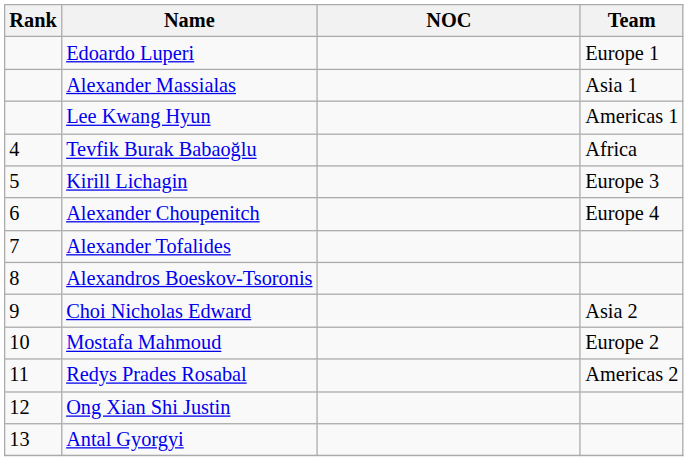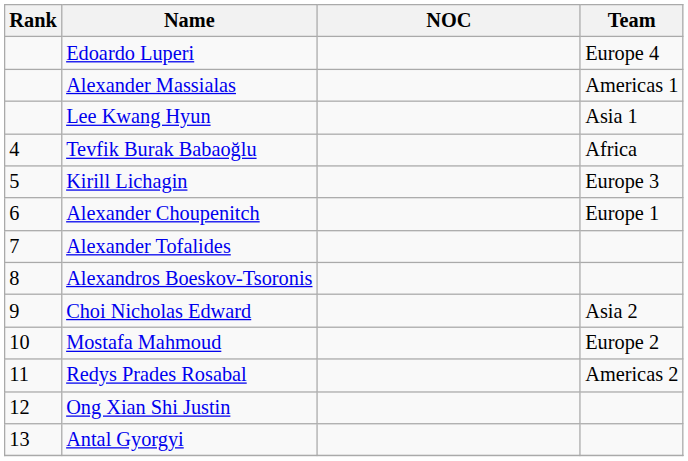Edoardo Luperi | Team: Europe 1 -> Europe 4
Alexander Massialas | Team: Asia 1 -> Americas 1
Lee Kwang Hyun | Team: Americas 1 -> Asia 1
Alexander Choupenitch | Team: Europe 4 -> Europe 1
